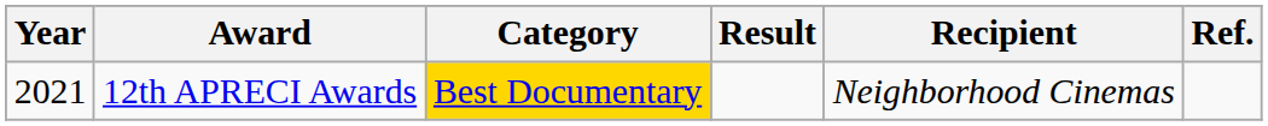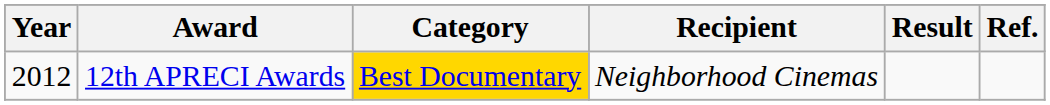columns swapped: Recipient <-> Result
12th APRECI Awards | Year: 2021 -> 2012
